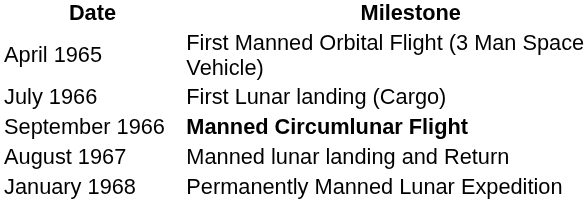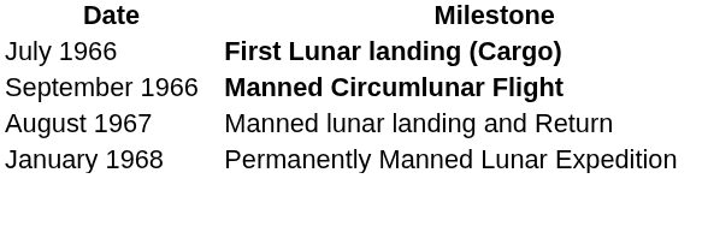- row: April 1965 | First Manned Orbital Flight (3 Man Space Vehicle)
July 1966 | Milestone: normal -> bold
